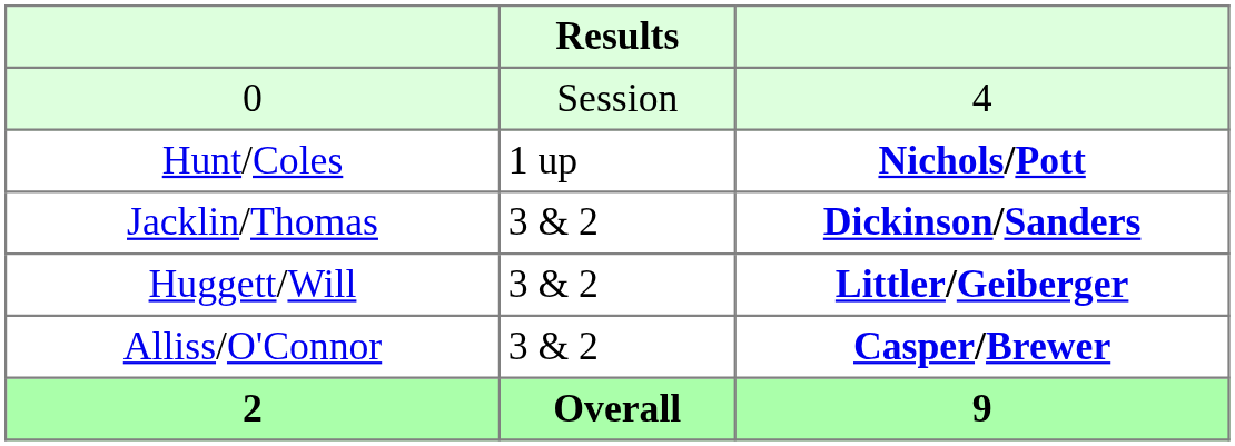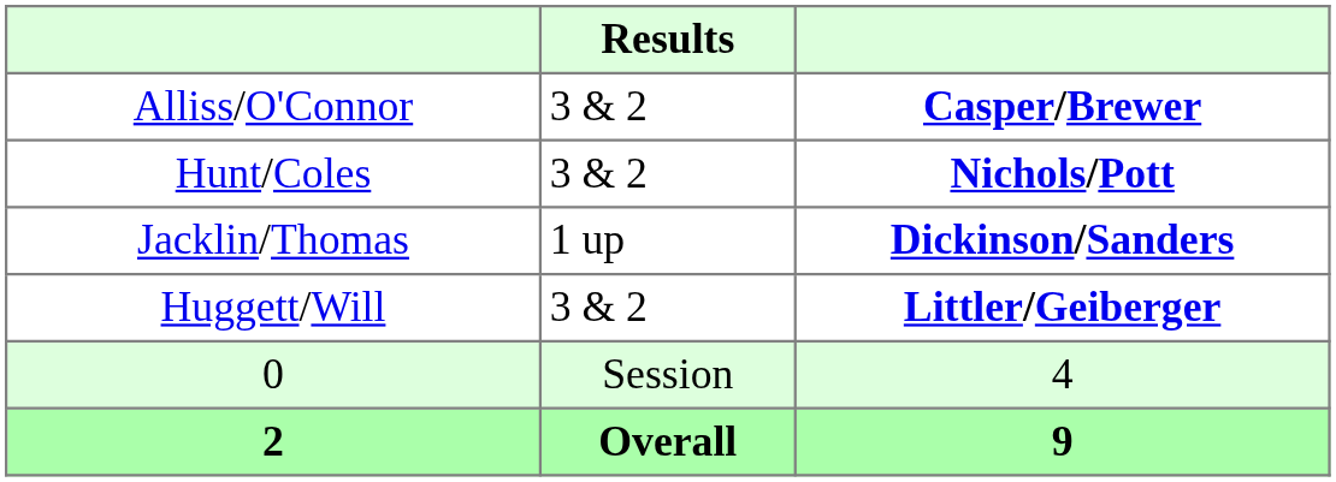rows swapped: Alliss/O'Connor <-> 0
Hunt/Coles | Results: 1 up -> 3 & 2
Jacklin/Thomas | Results: 3 & 2 -> 1 up
